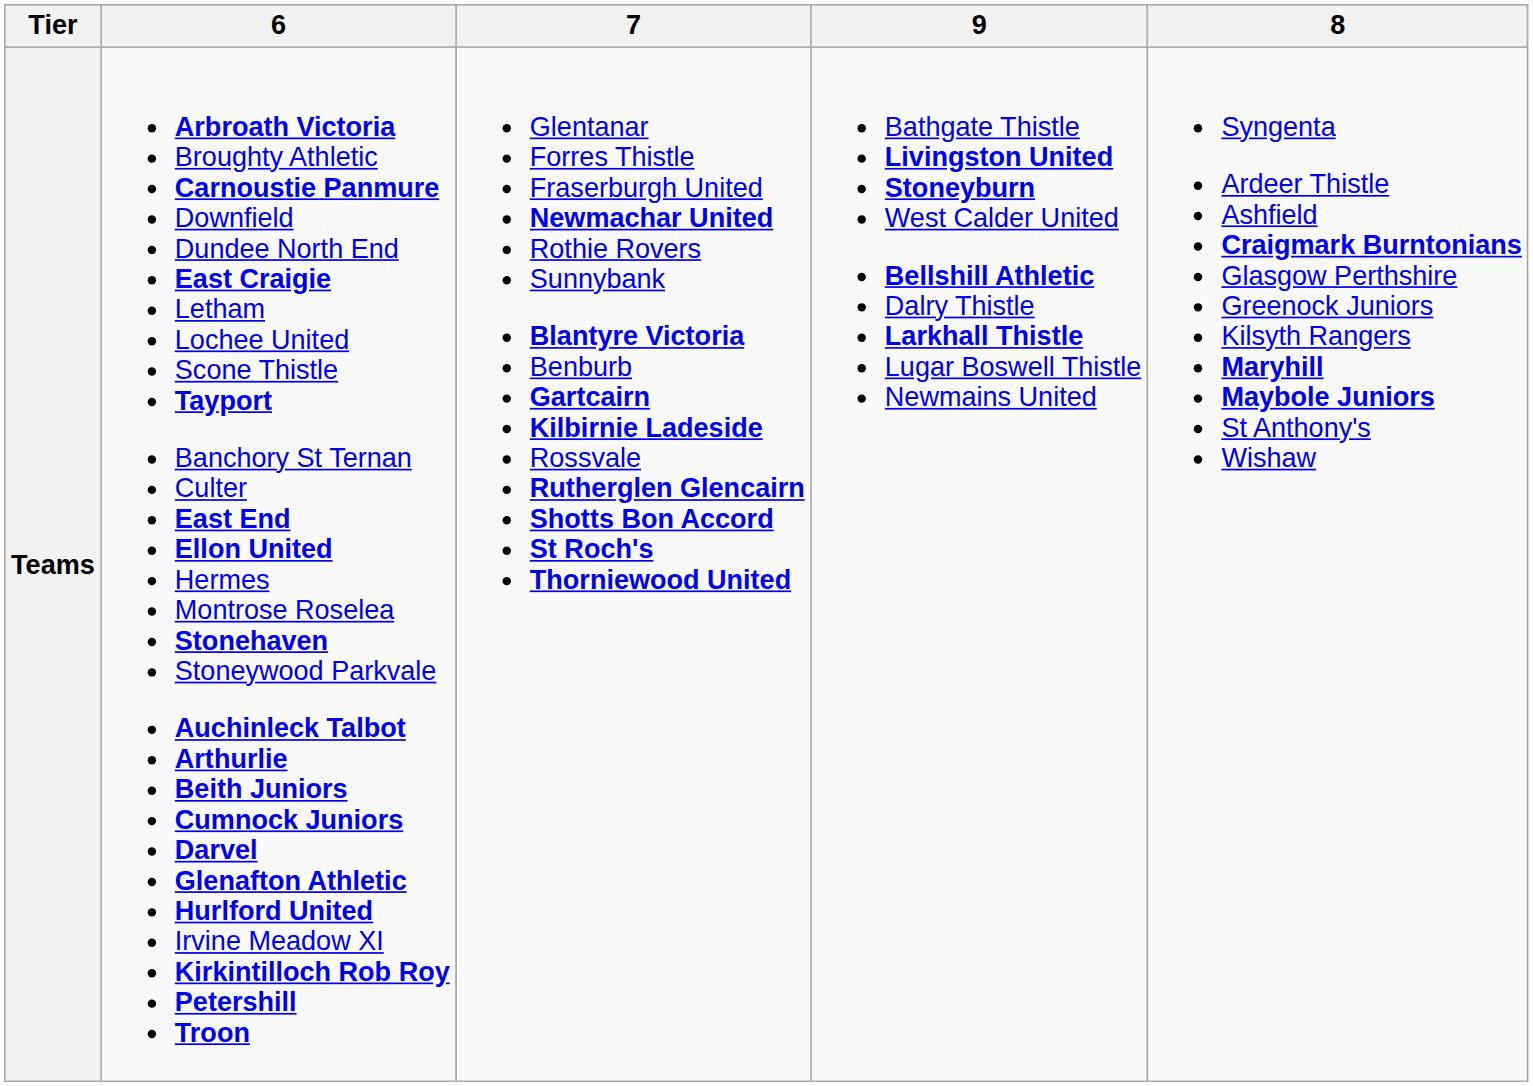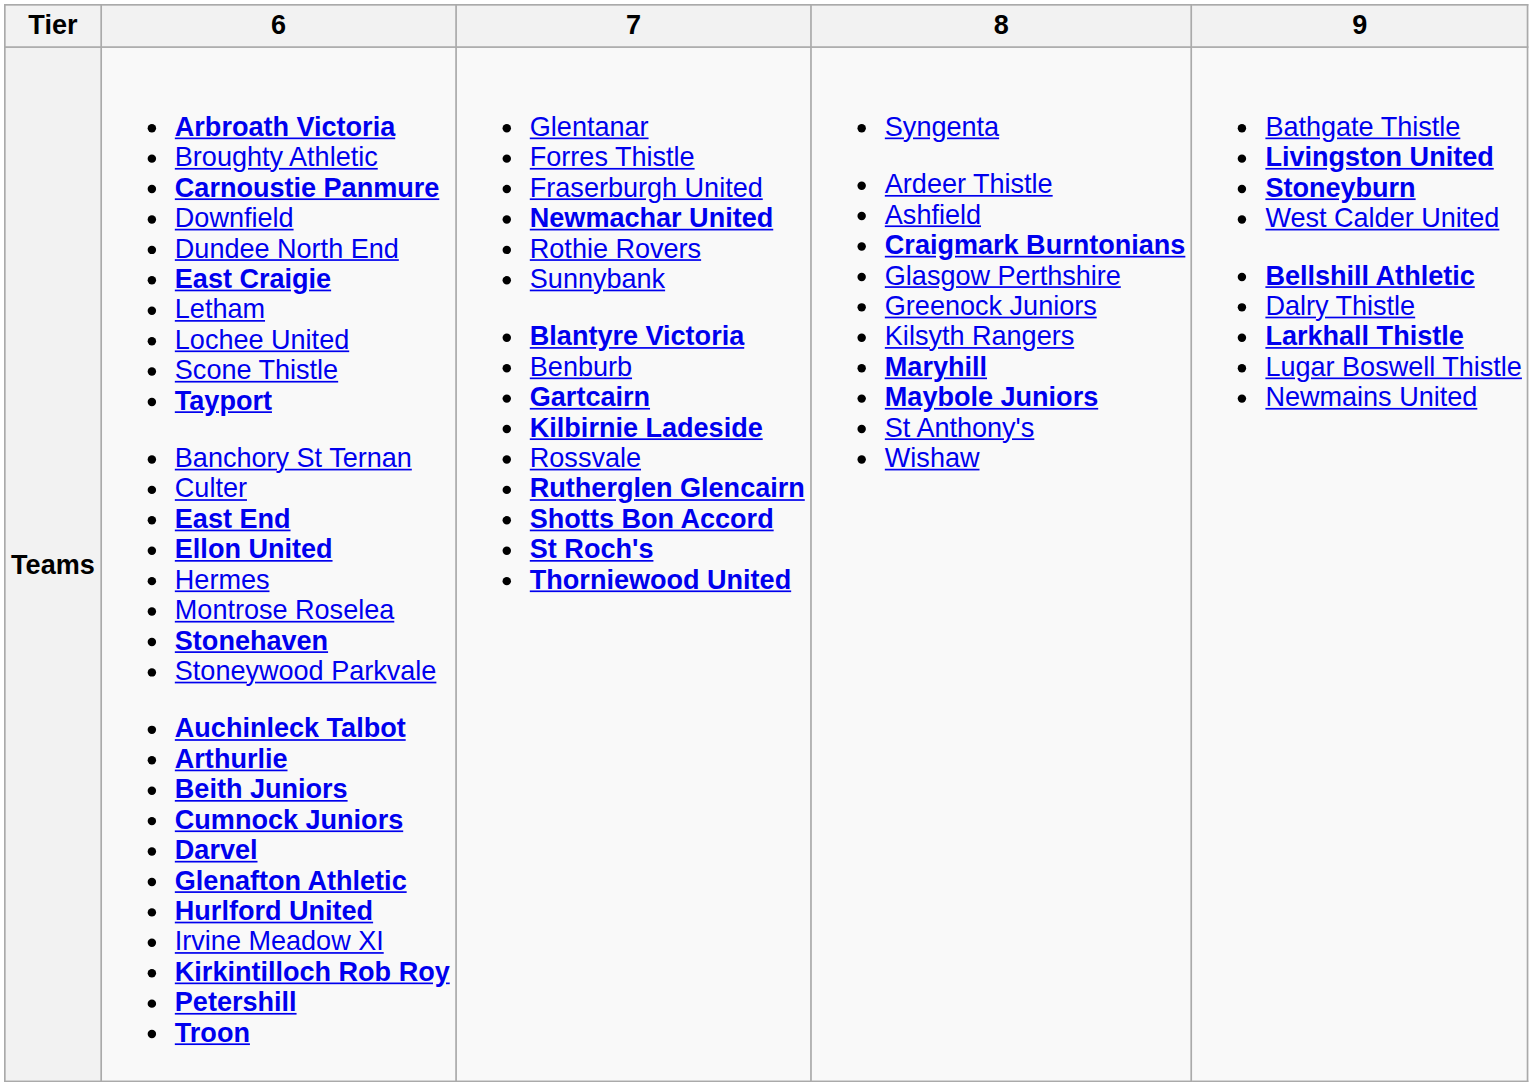columns swapped: 8 <-> 9
